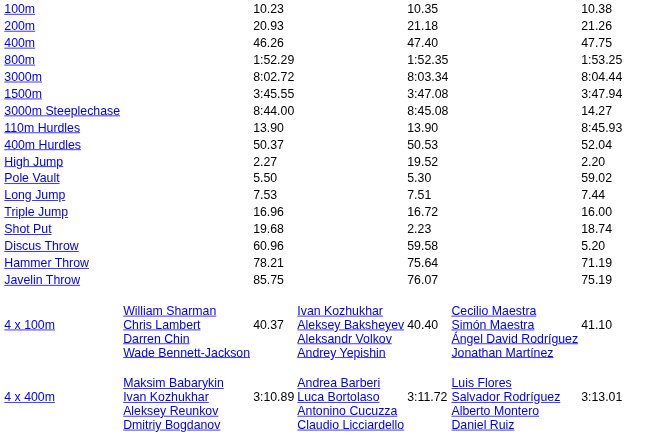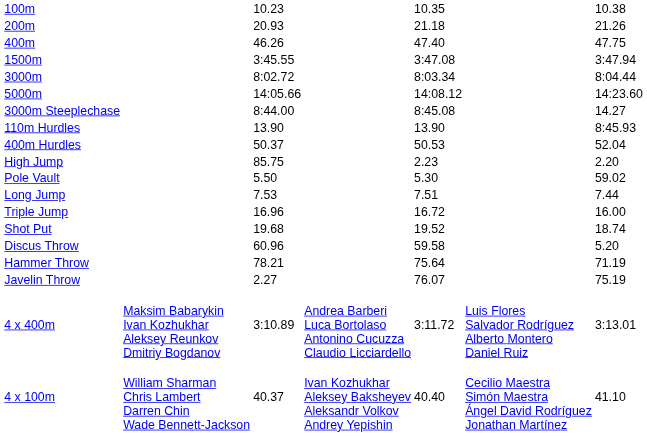- row: 800m | 1:52.29 | 1:52.35 | 1:53.25
rows swapped: 1500m <-> 3000m
+ row: 5000m | 14:05.66 | 14:08.12 | 14:23.60
High Jump | column 3: 2.27 -> 85.75
High Jump | column 5: 19.52 -> 2.23
Shot Put | column 5: 2.23 -> 19.52
Javelin Throw | column 3: 85.75 -> 2.27
rows swapped: 4 x 100m <-> 4 x 400m
